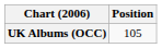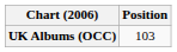UK Albums (OCC) | Position: 105 -> 103
